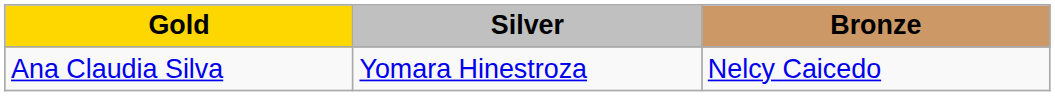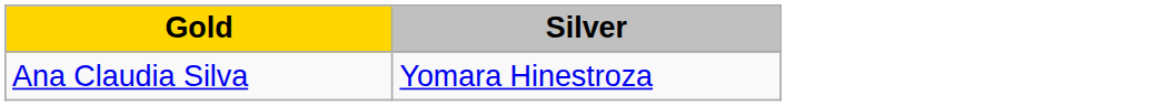- column: Bronze | Nelcy Caicedo
